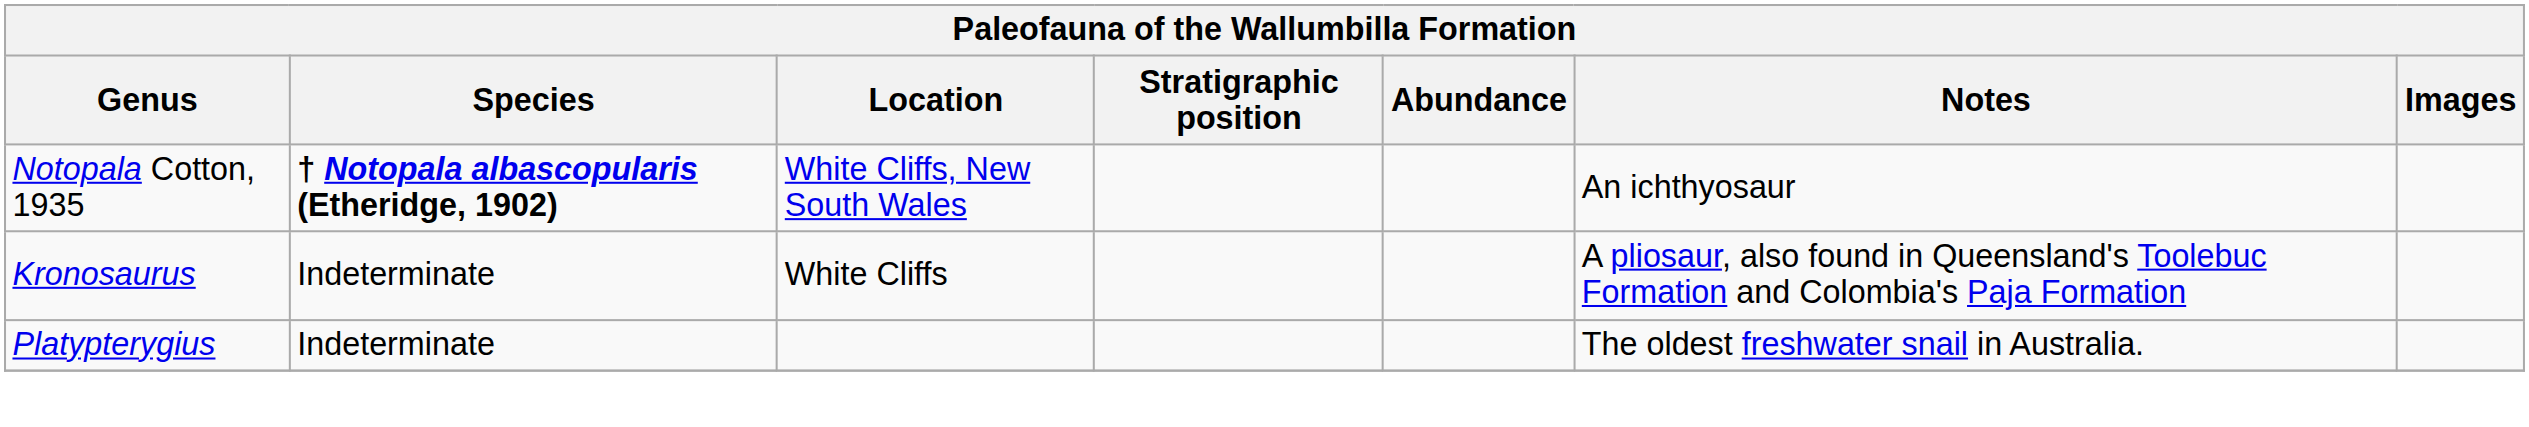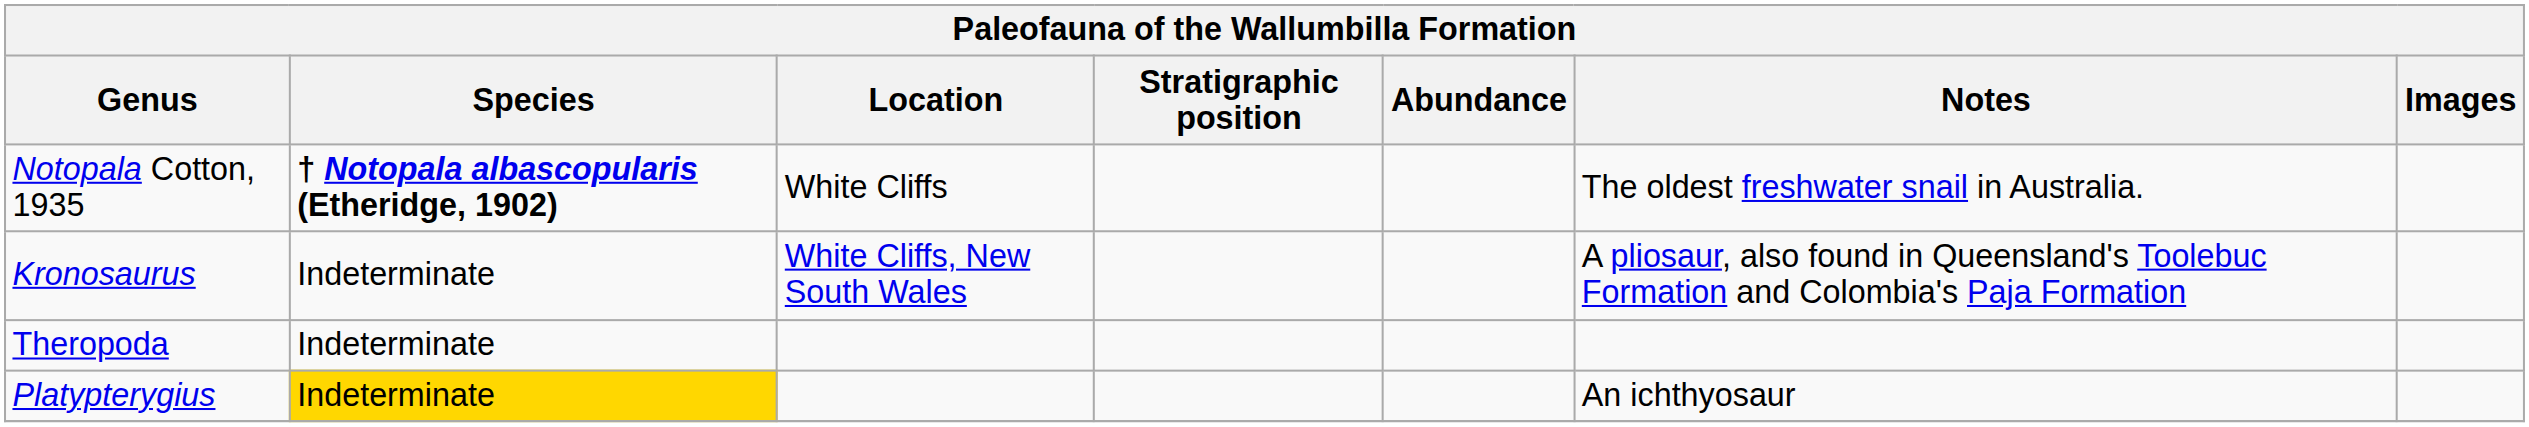Notopala Cotton, 1935 | Location: White Cliffs, New South Wales -> White Cliffs
Notopala Cotton, 1935 | Notes: An ichthyosaur -> The oldest freshwater snail in Australia.
Kronosaurus | Location: White Cliffs -> White Cliffs, New South Wales
+ row: Theropoda | Indeterminate
Platypterygius | Species: no background -> gold background
Platypterygius | Notes: The oldest freshwater snail in Australia. -> An ichthyosaur
